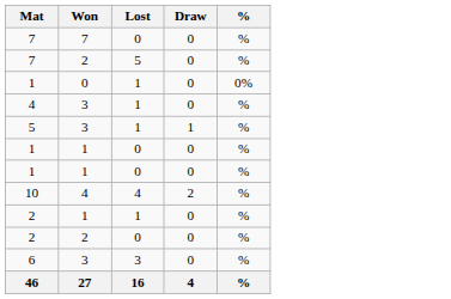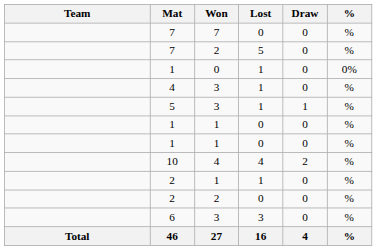+ column: Team | Total
